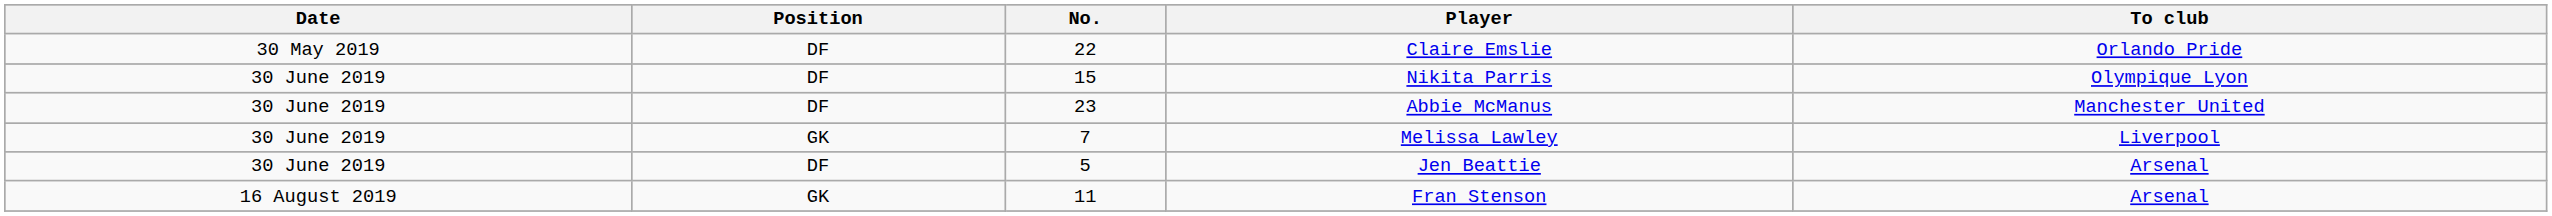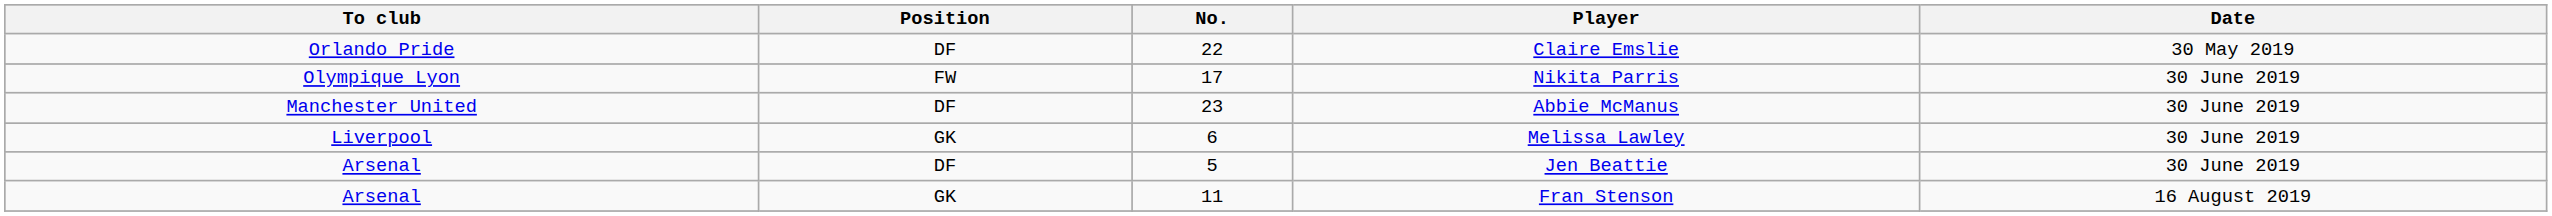columns swapped: Date <-> To club
Nikita Parris | Position: DF -> FW
Nikita Parris | No.: 15 -> 17
Melissa Lawley | No.: 7 -> 6
